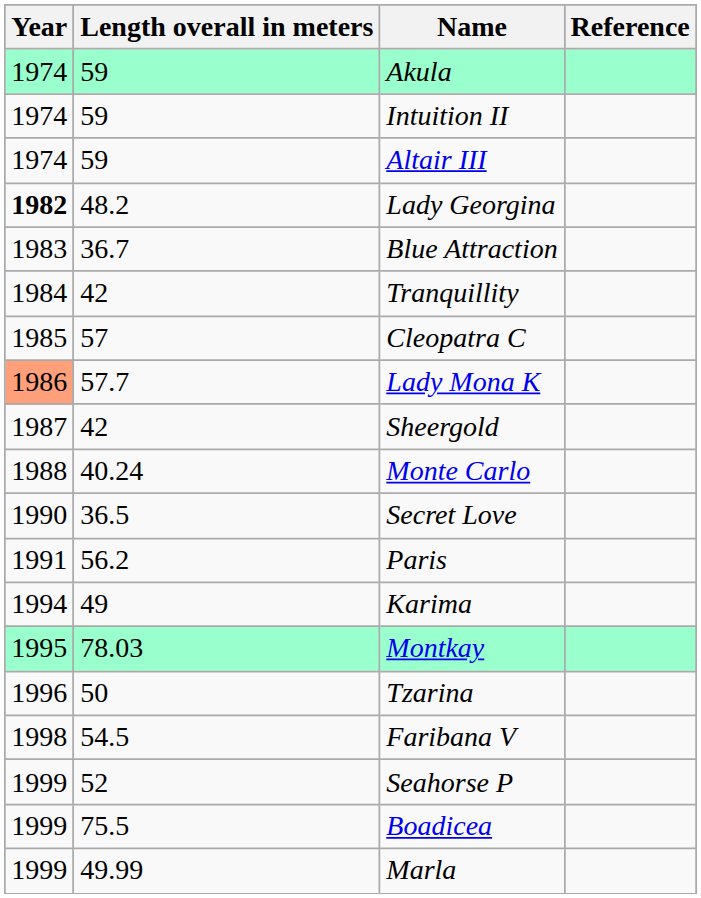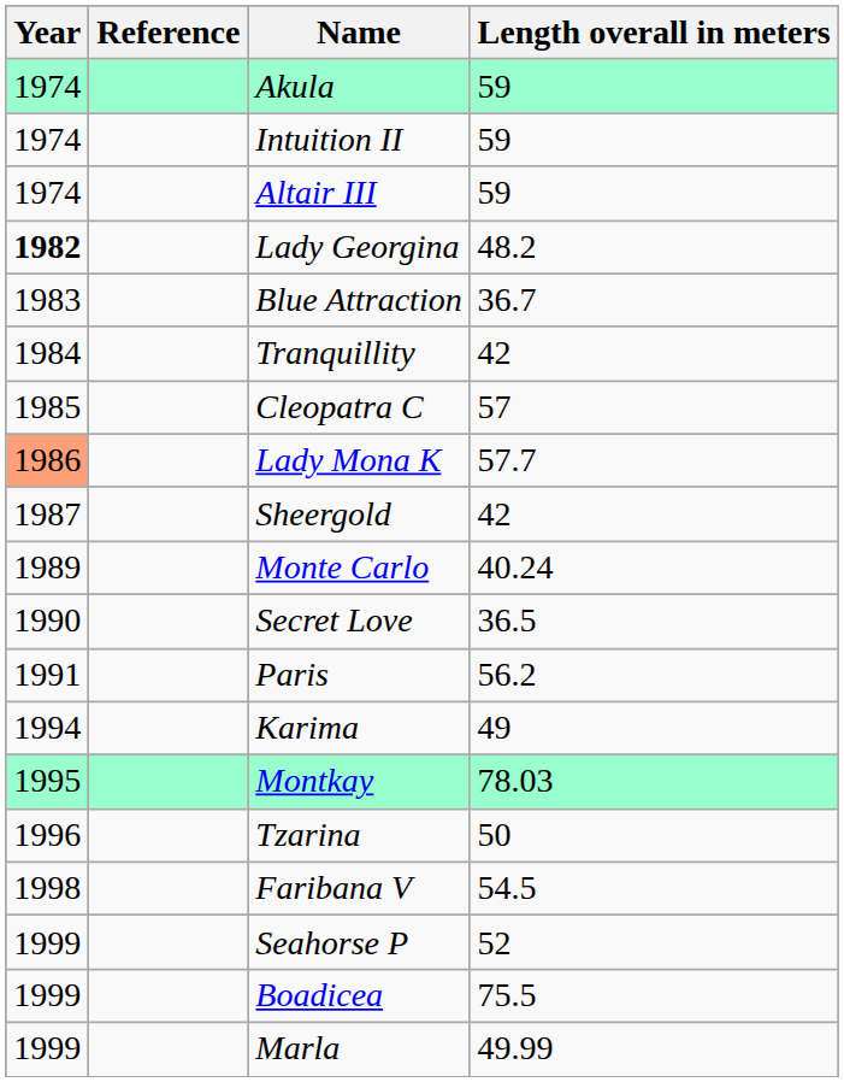columns swapped: Length overall in meters <-> Reference
Monte Carlo | Year: 1988 -> 1989
